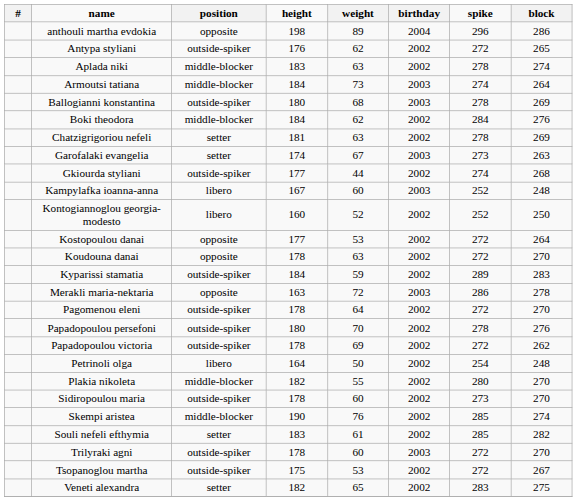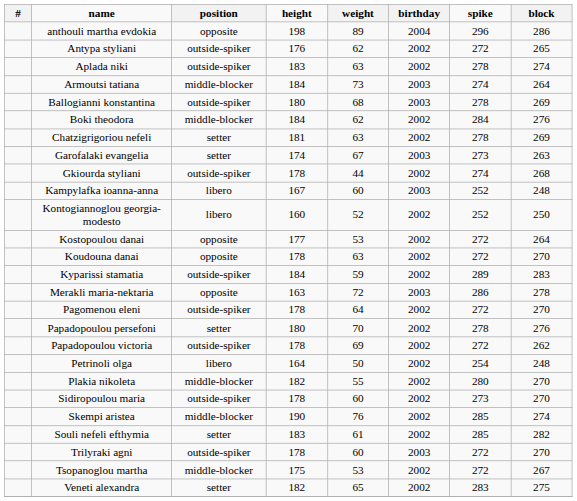Aplada niki | position: middle-blocker -> outside-spiker
Gkiourda styliani | height: 177 -> 178
Papadopoulou persefoni | position: outside-spiker -> setter
Tsopanoglou martha | position: outside-spiker -> middle-blocker
